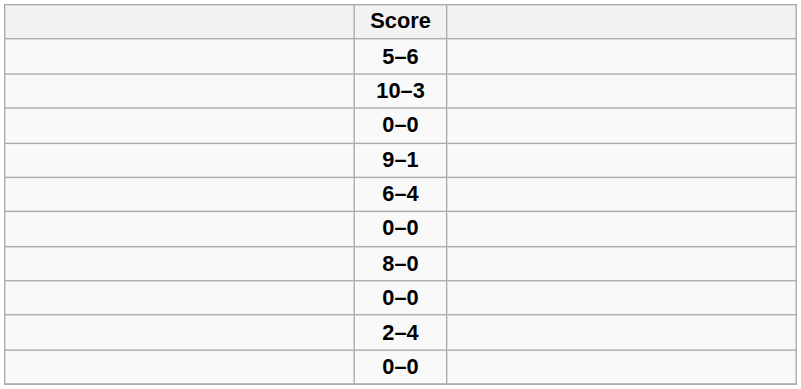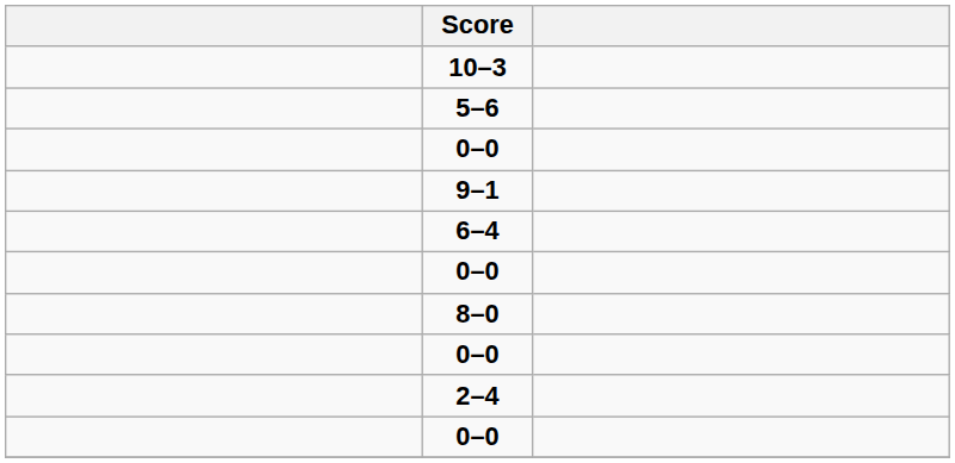rows swapped: 5–6 <-> 10–3
